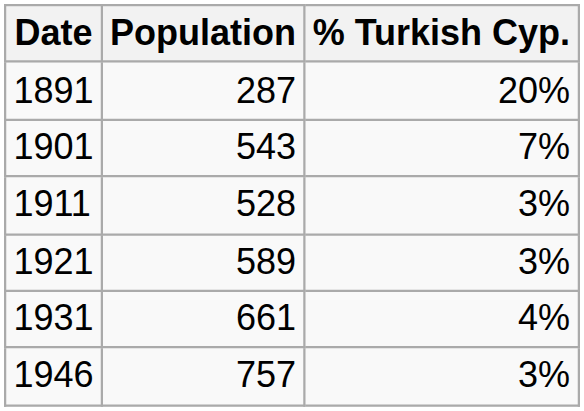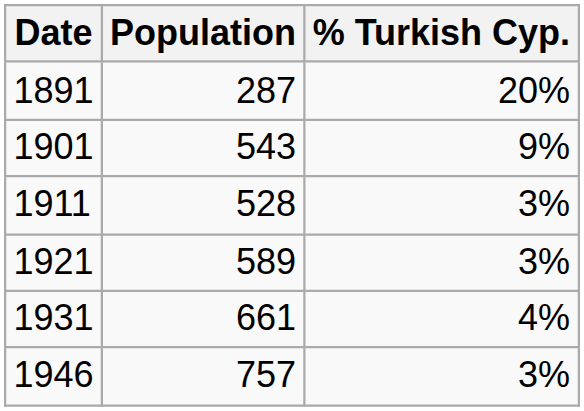1901 | % Turkish Cyp.: 7% -> 9%
